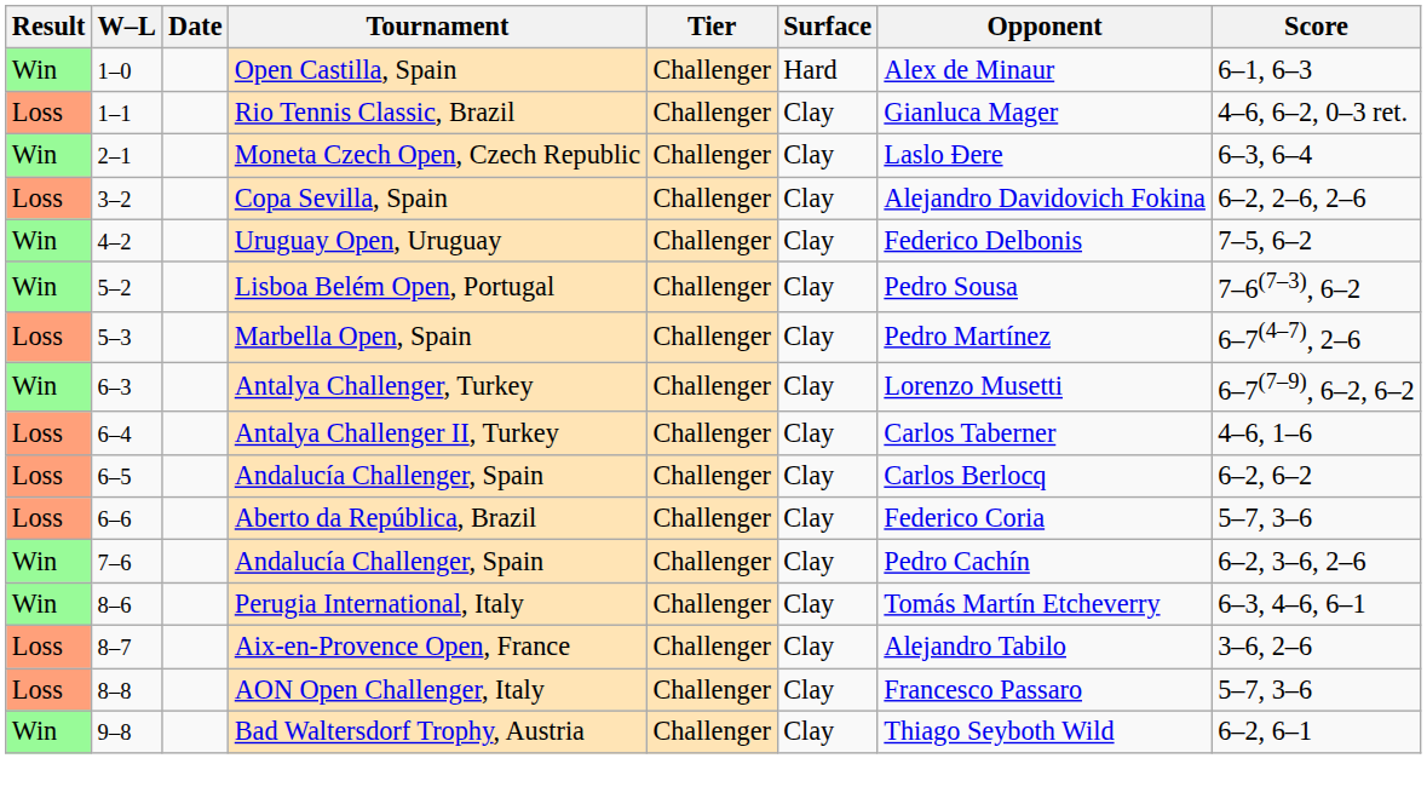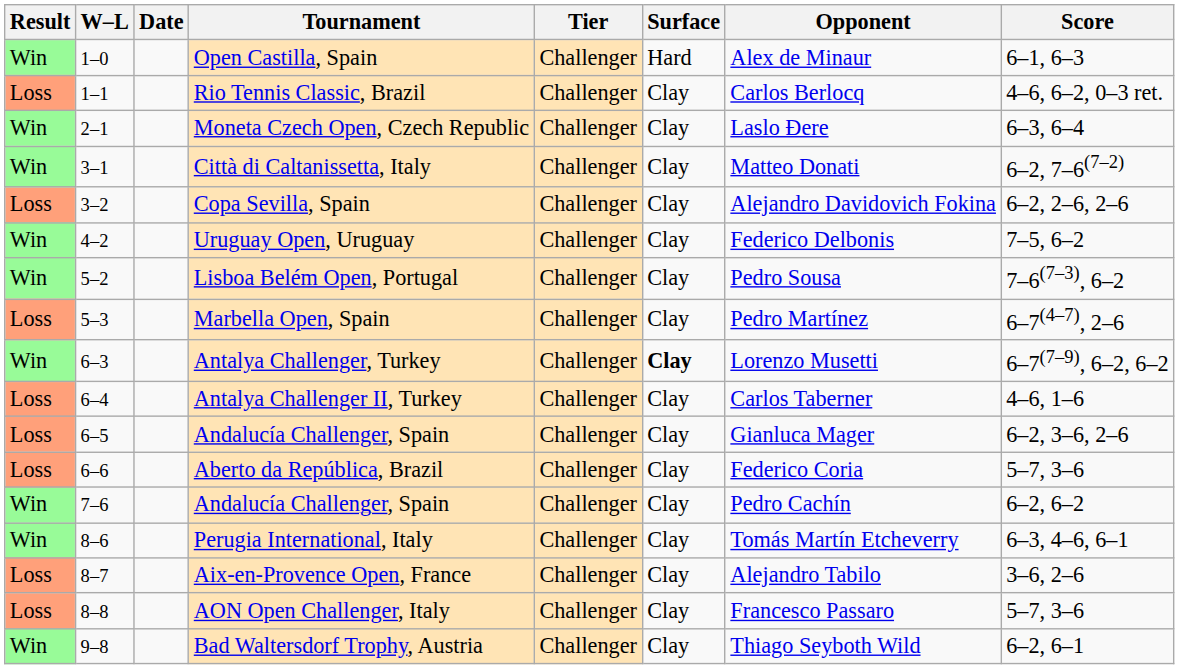Rio Tennis Classic, Brazil | Opponent: Gianluca Mager -> Carlos Berlocq
+ row: Win | 3–1 | Città di Caltanissetta, Italy | Challenger | Clay | Matteo Donati | 6–2, 7–6(7–2)
Antalya Challenger, Turkey | Surface: normal -> bold
6–5 / Andalucía Challenger, Spain | Opponent: Carlos Berlocq -> Gianluca Mager
6–5 / Andalucía Challenger, Spain | Score: 6–2, 6–2 -> 6–2, 3–6, 2–6
7–6 / Andalucía Challenger, Spain | Score: 6–2, 3–6, 2–6 -> 6–2, 6–2
